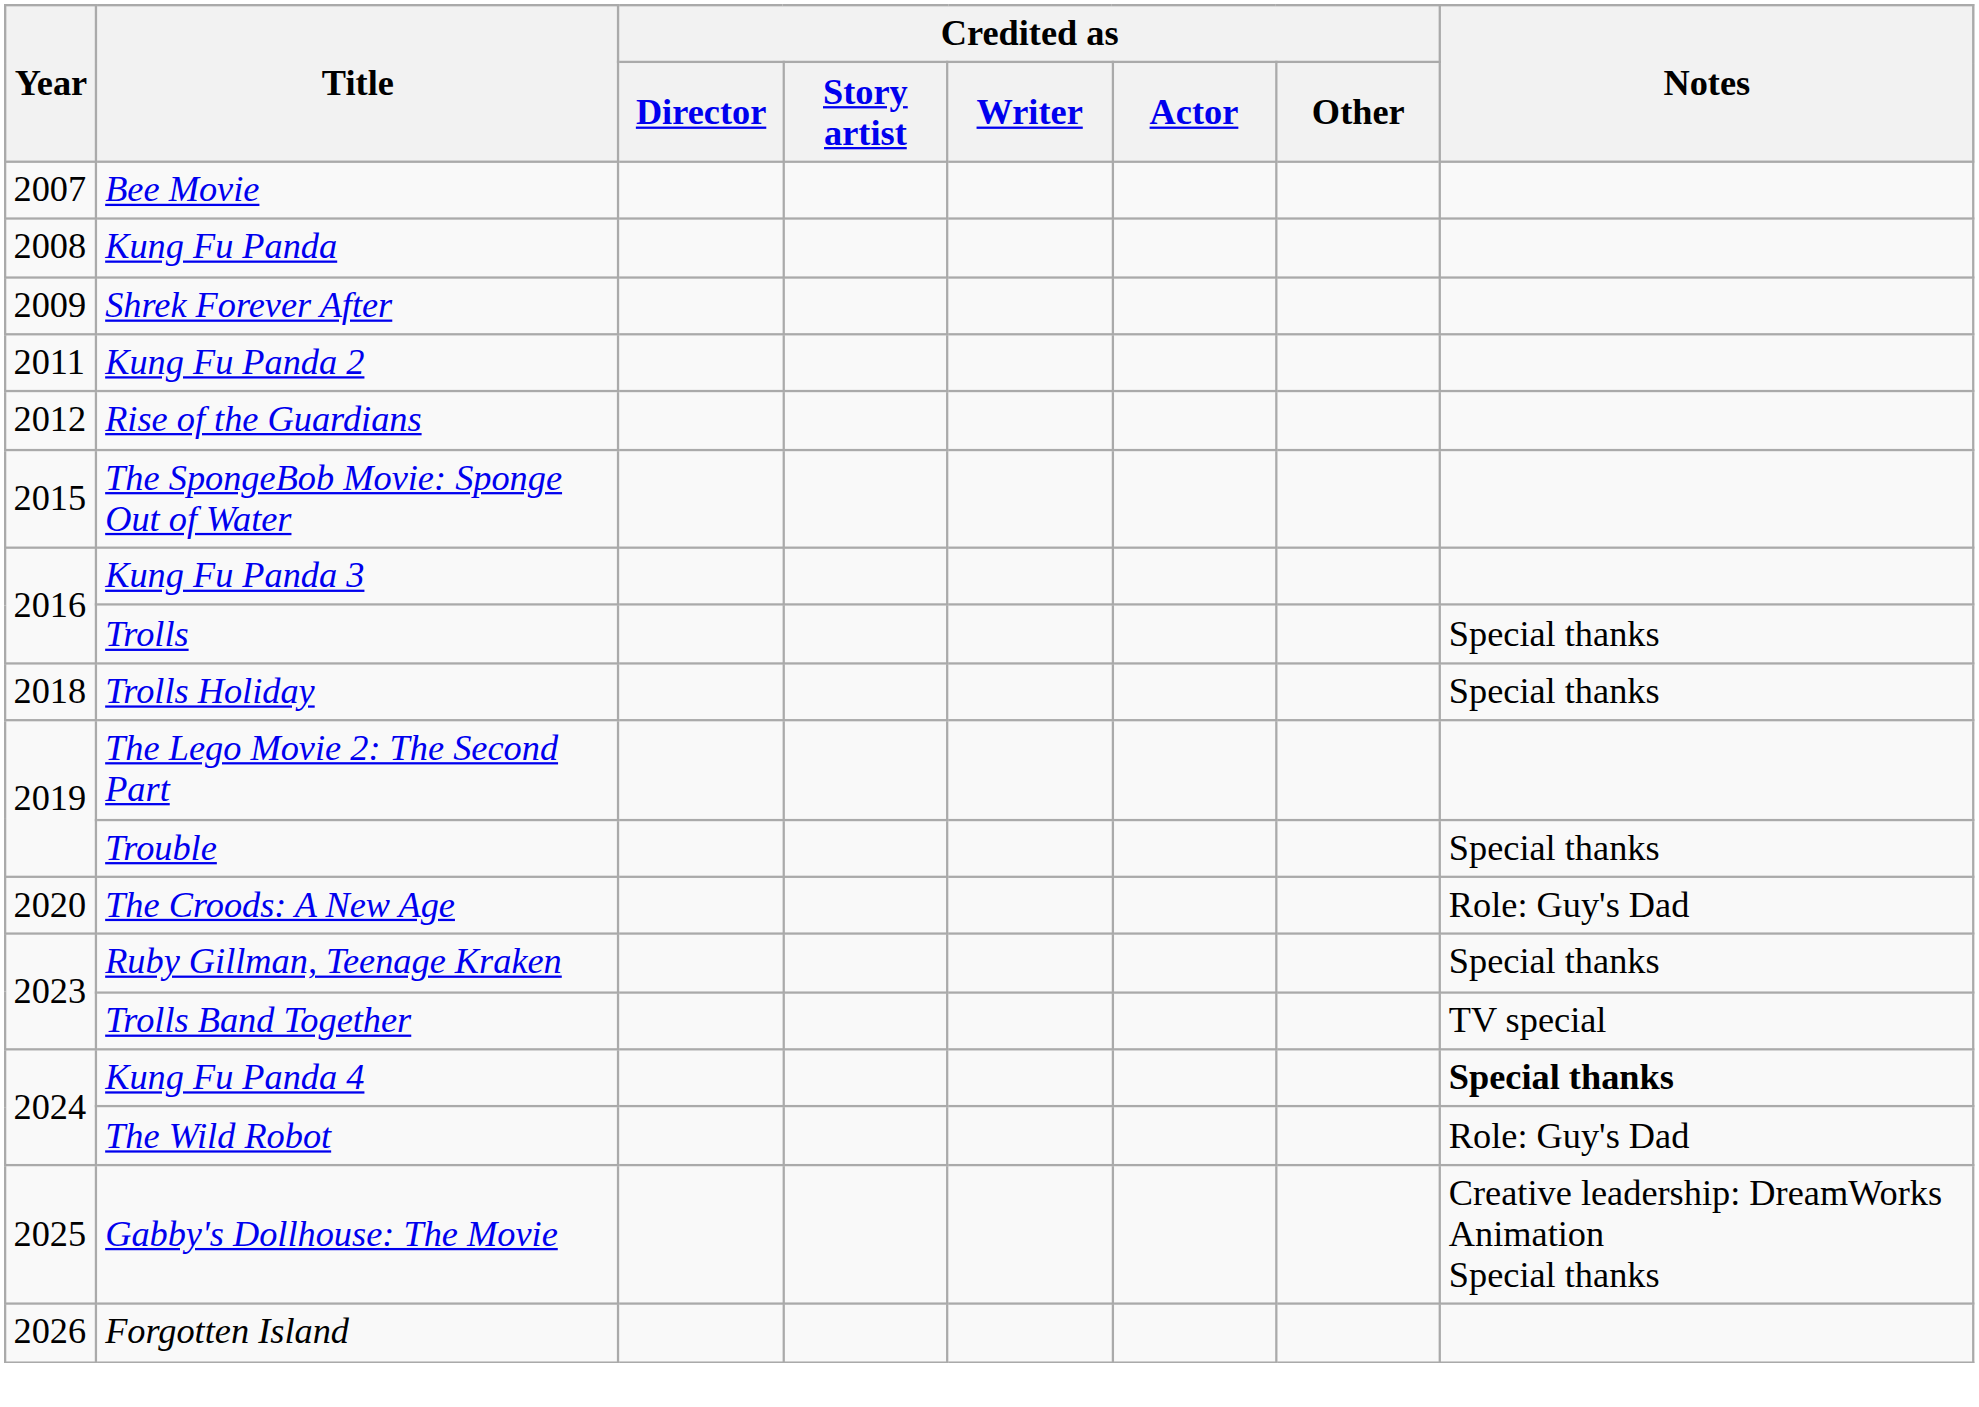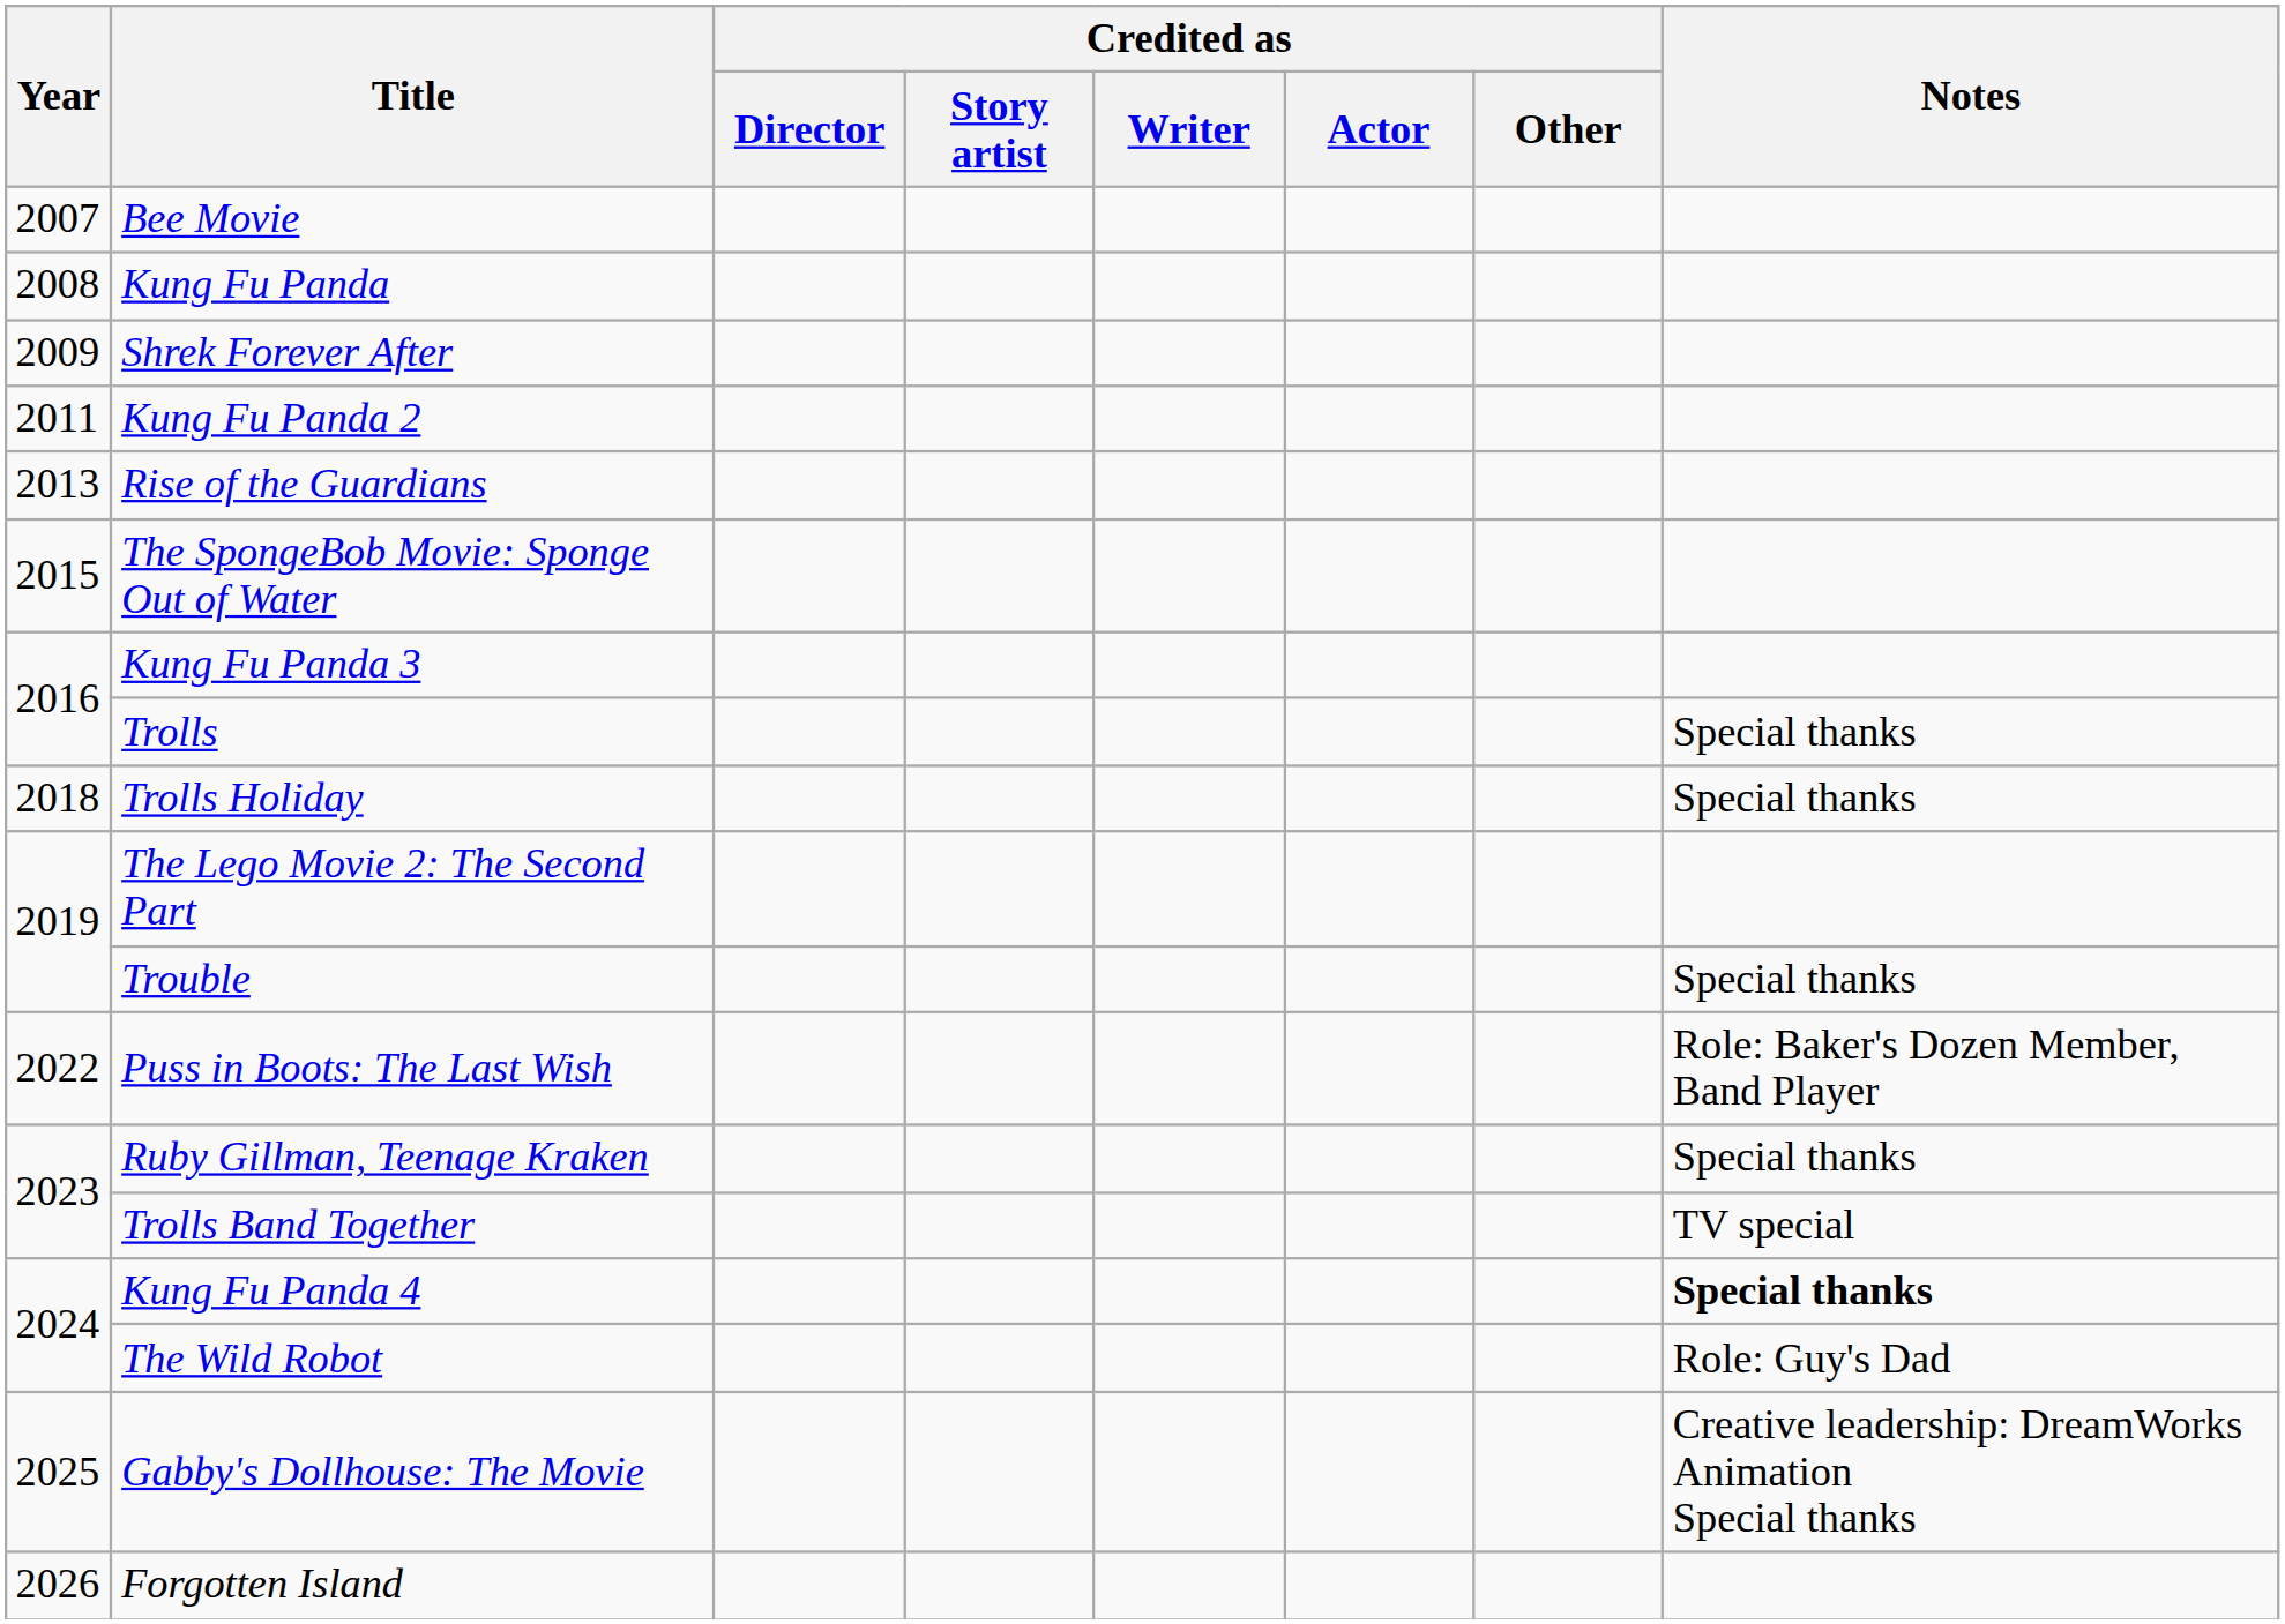Rise of the Guardians | Year: 2012 -> 2013
- row: 2020 | The Croods: A New Age | Role: Guy's Dad
+ row: 2022 | Puss in Boots: The Last Wish | Role: Baker's Dozen Member, Band Player
